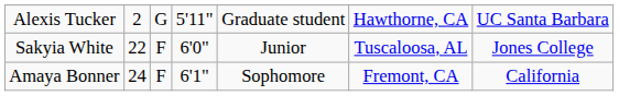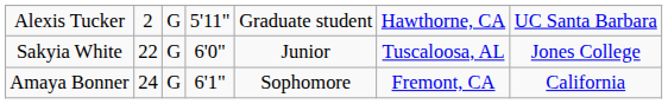Sakyia White | column 3: F -> G
Amaya Bonner | column 3: F -> G
